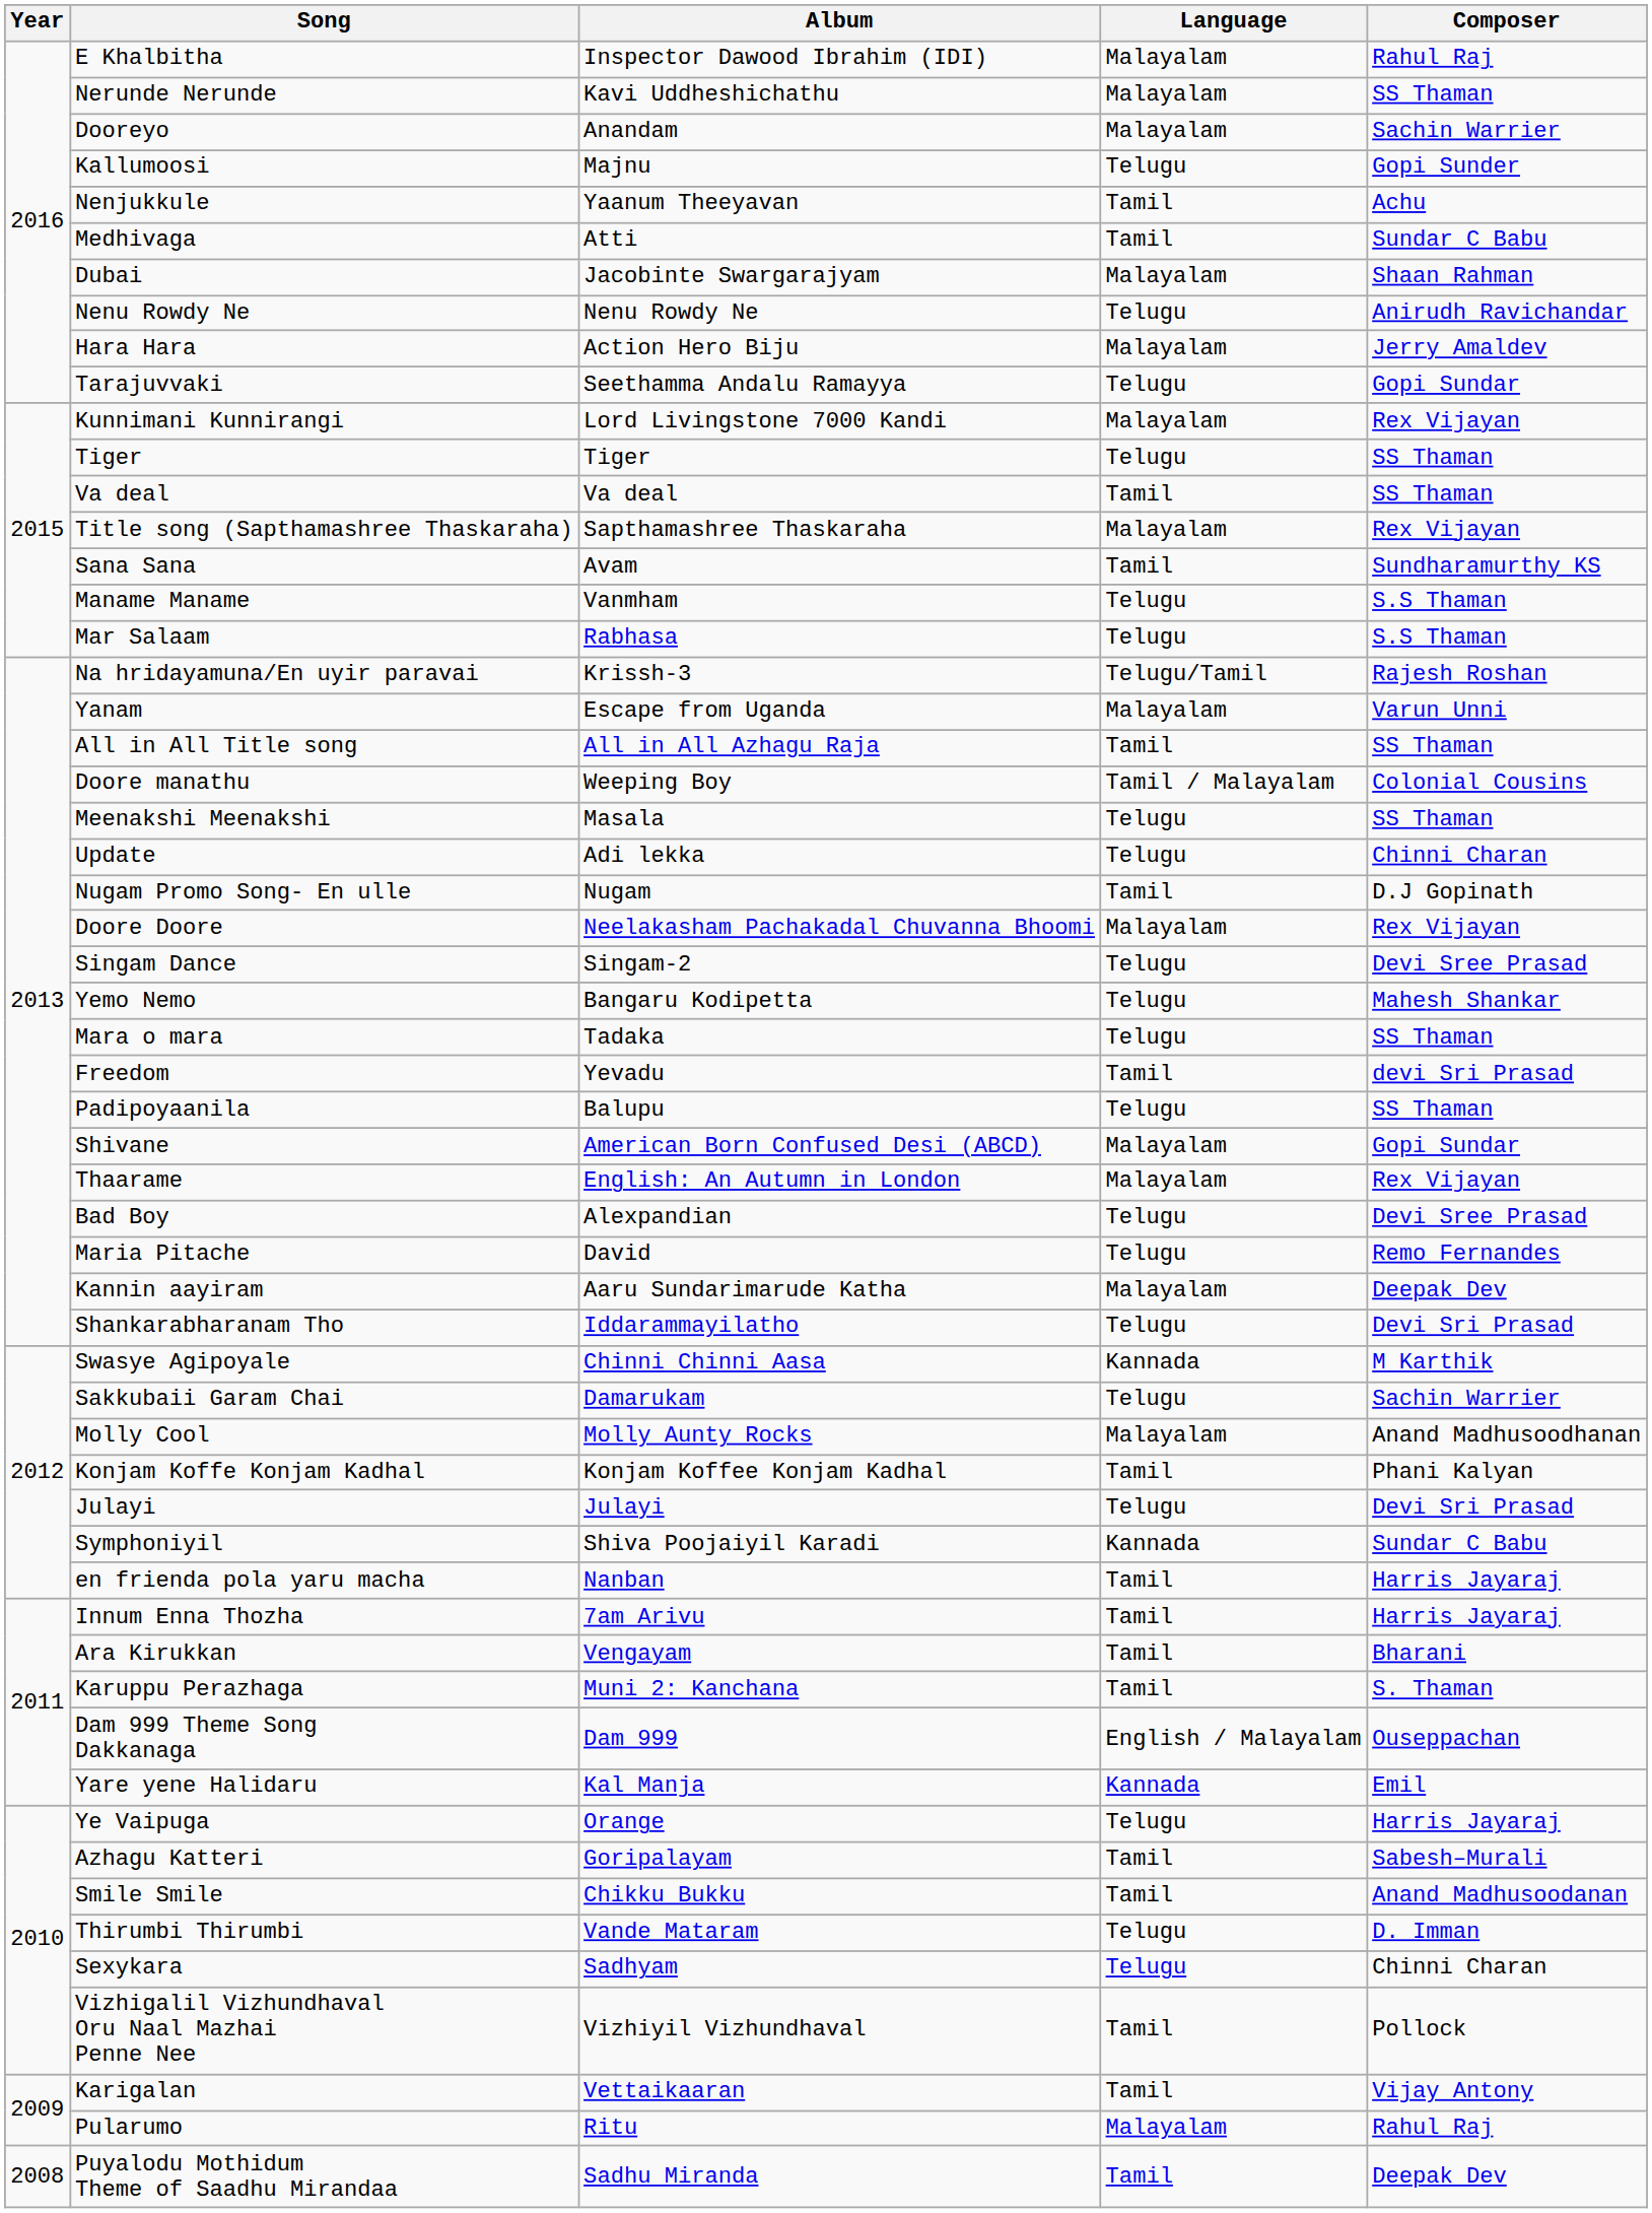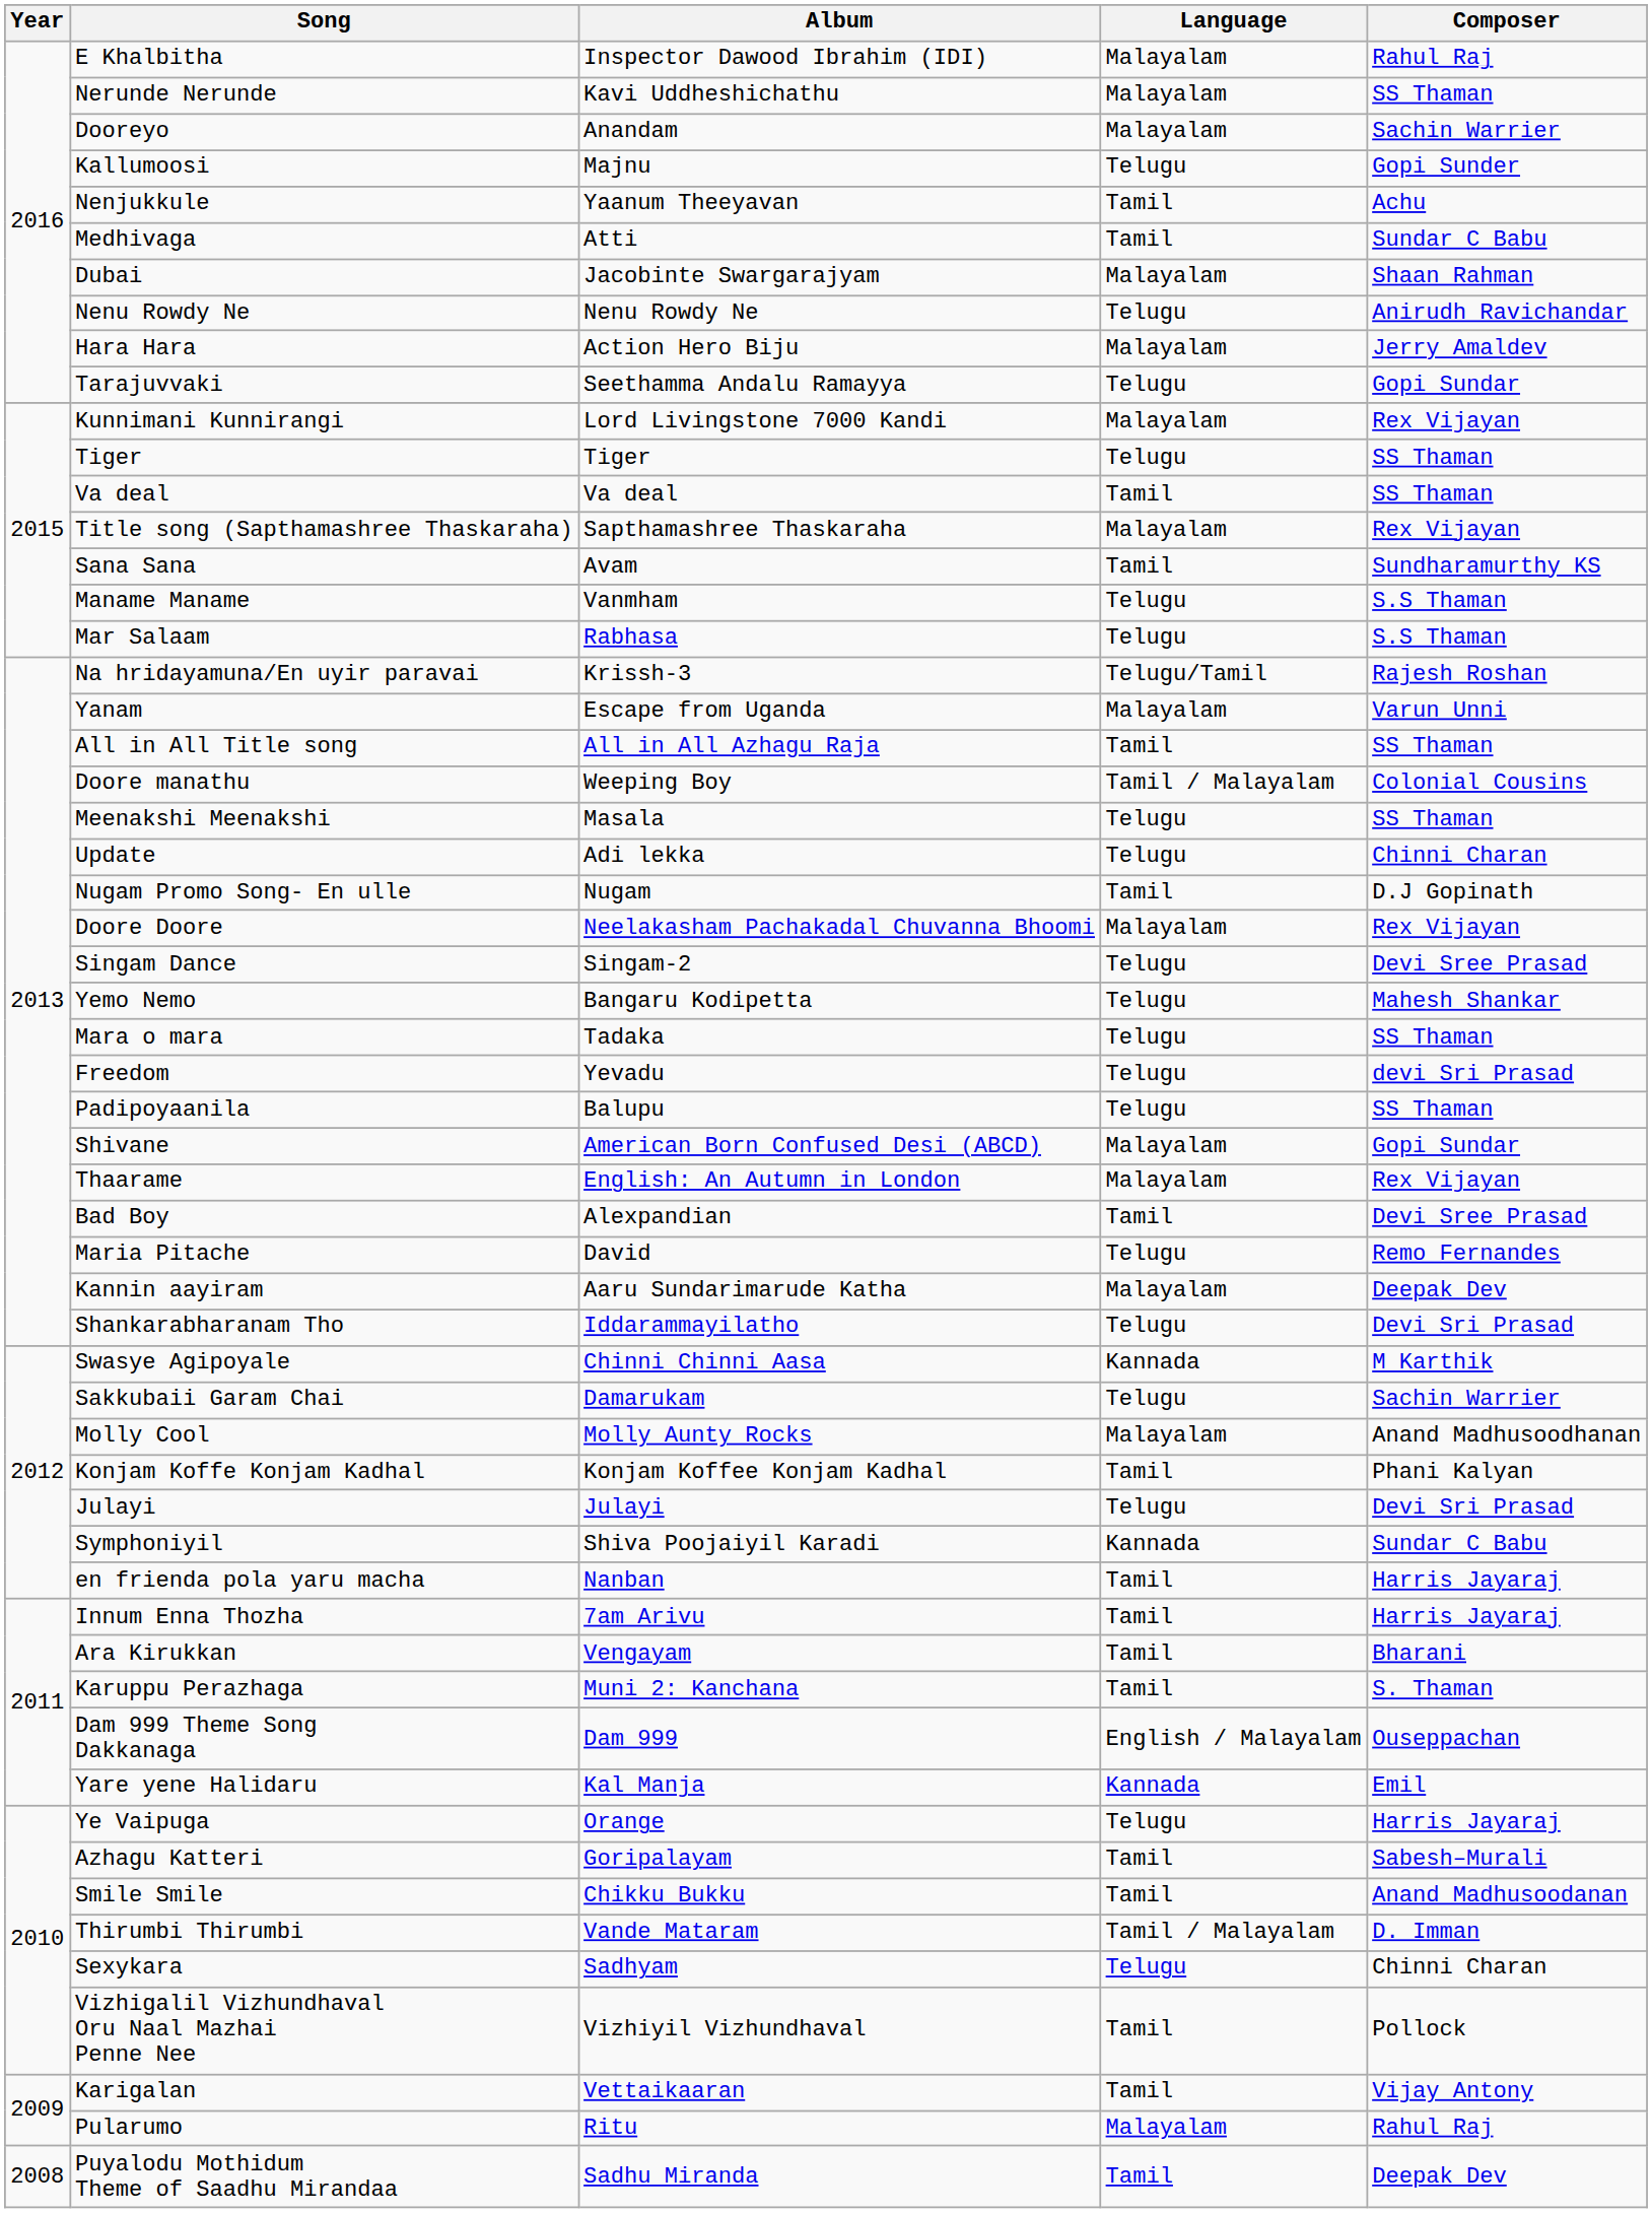Freedom | Language: Tamil -> Telugu
Bad Boy | Language: Telugu -> Tamil
Thirumbi Thirumbi | Language: Telugu -> Tamil / Malayalam
